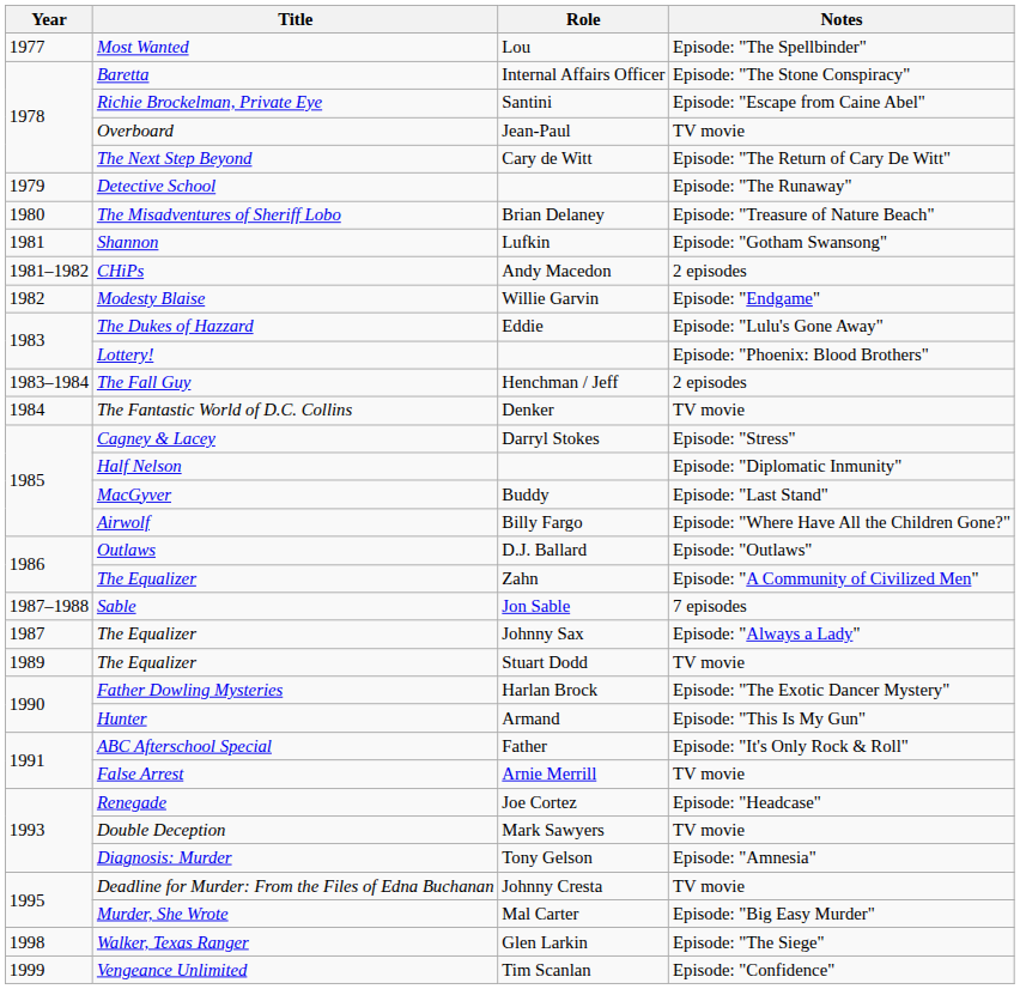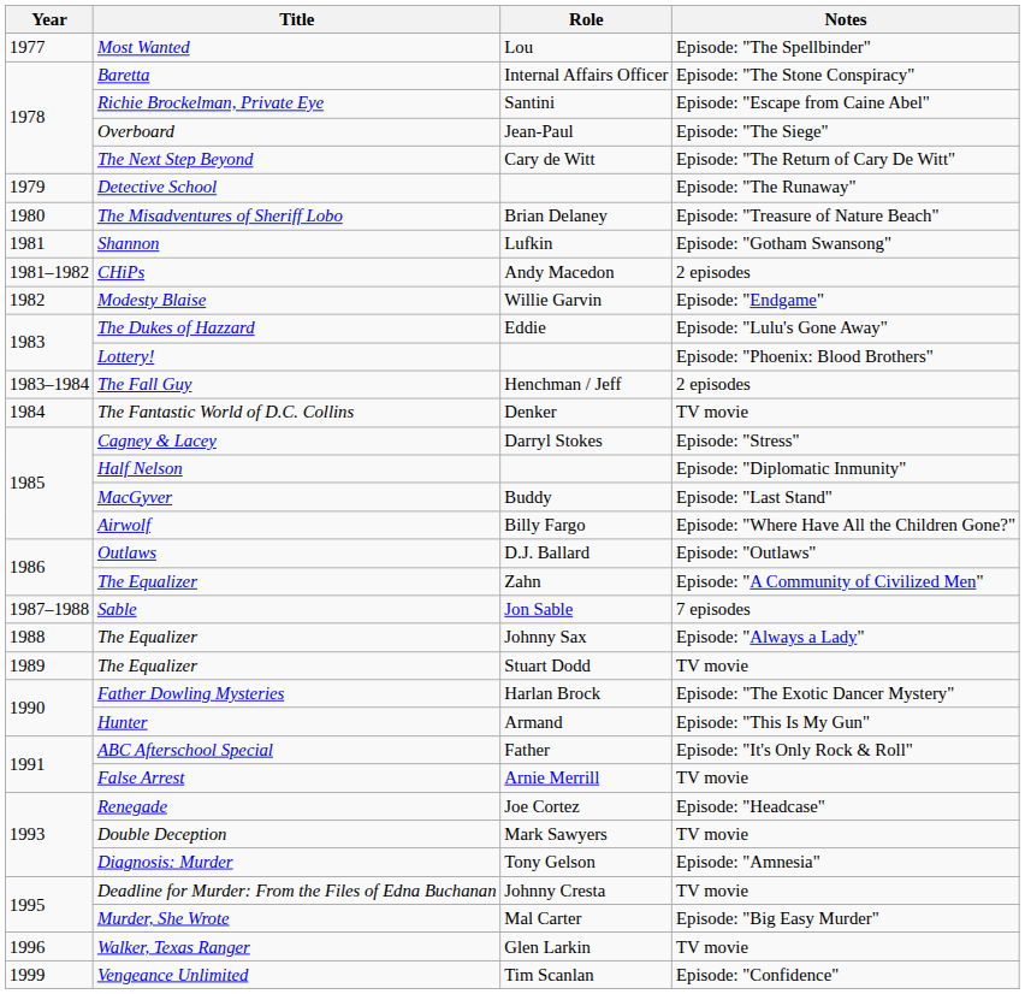Overboard | Notes: TV movie -> Episode: "The Siege"
The Equalizer / Johnny Sax | Year: 1987 -> 1988
Walker, Texas Ranger | Year: 1998 -> 1996
Walker, Texas Ranger | Notes: Episode: "The Siege" -> TV movie
